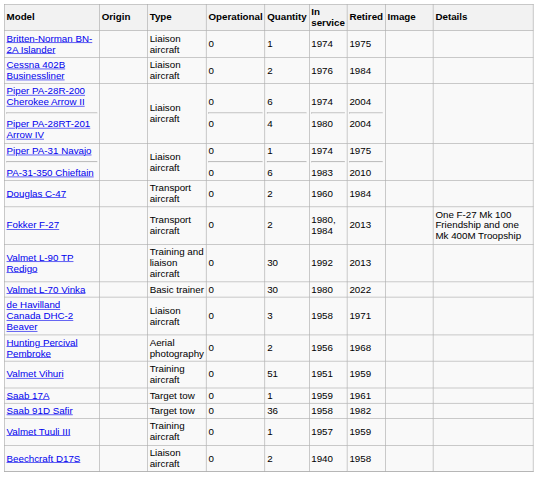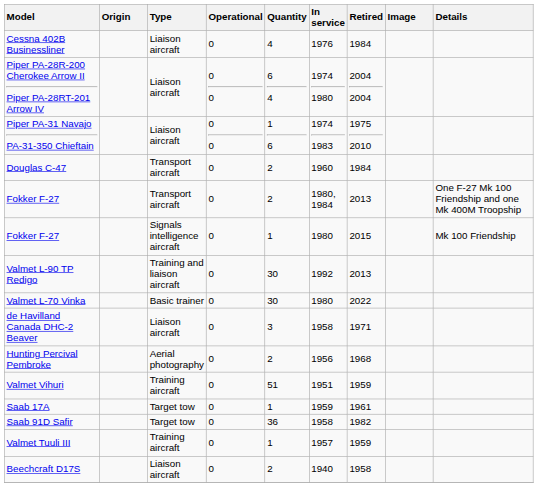- row: Britten-Norman BN-2A Islander | Liaison aircraft | 0 | 1 | 1974 | 1975
Cessna 402B Businessliner | Quantity: 2 -> 4
+ row: Fokker F-27 | Signals intelligence aircraft | 0 | 1 | 1980 | 2015 | Mk 100 Friendship
